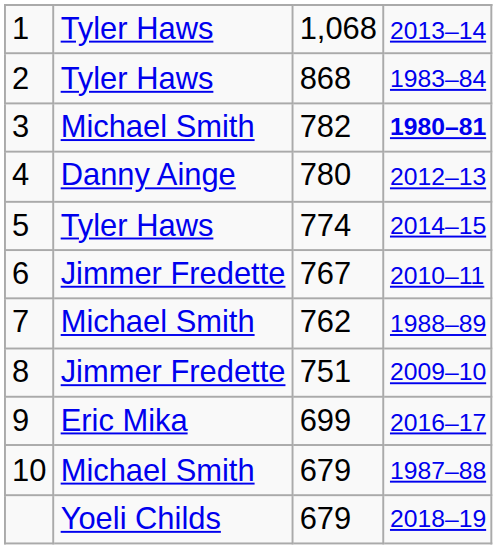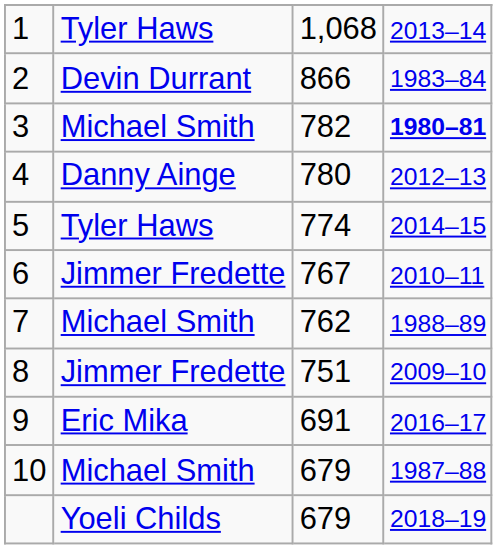2 | column 2: Tyler Haws -> Devin Durrant
2 | column 3: 868 -> 866
9 | column 3: 699 -> 691
